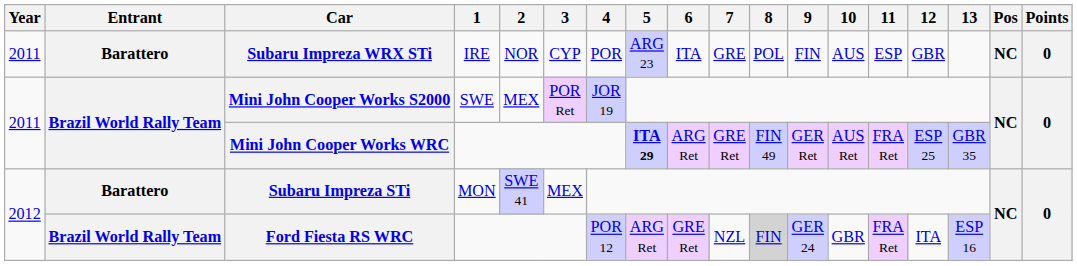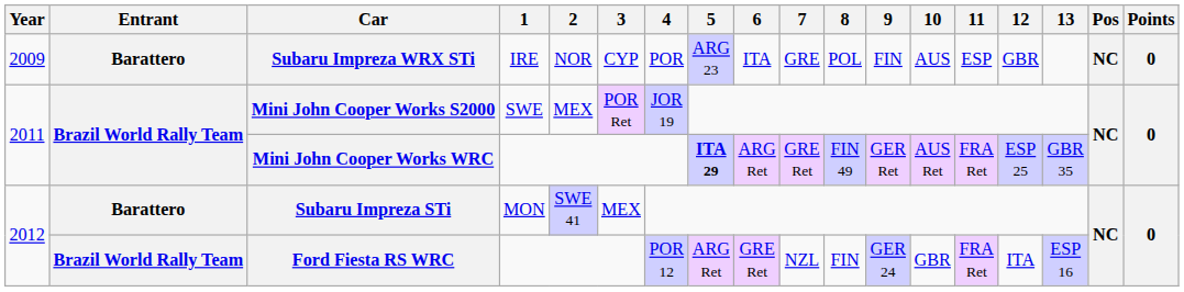Subaru Impreza WRX STi | Year: 2011 -> 2009
Ford Fiesta RS WRC | 8: lightgrey background -> no background
